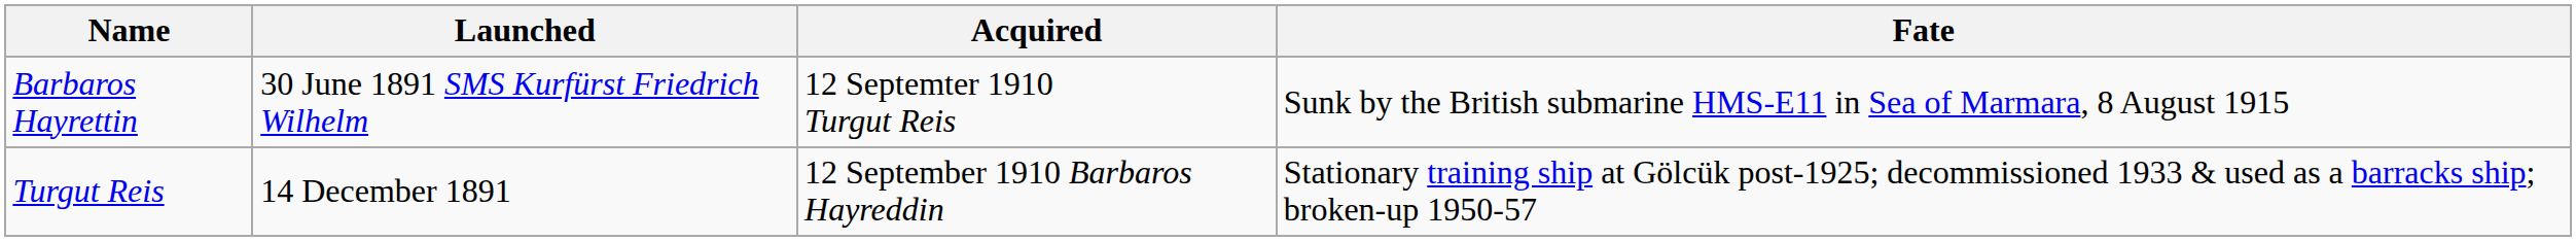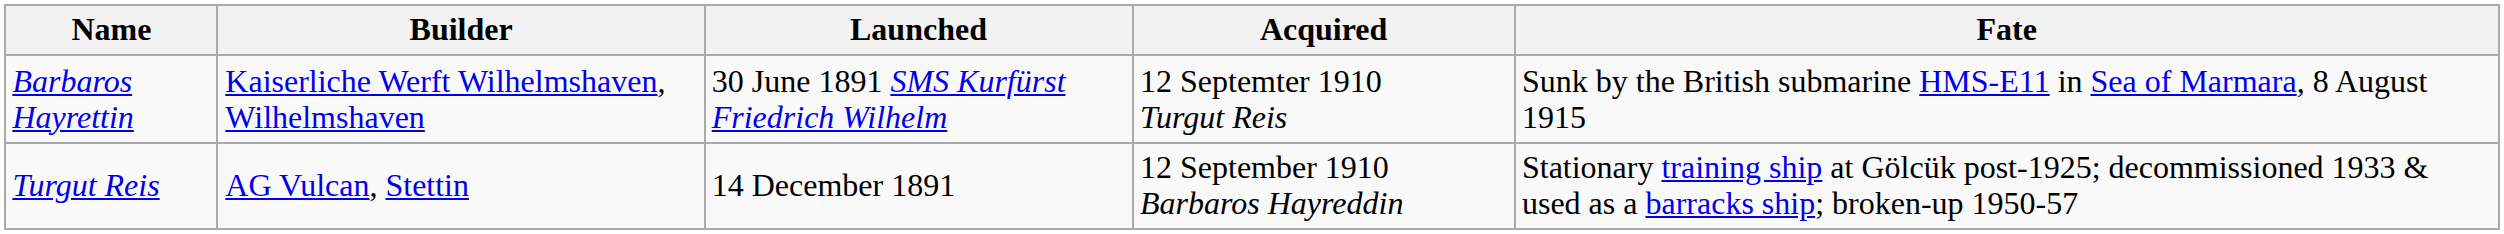+ column: Builder | Kaiserliche Werft Wilhelmshaven, Wilhelmshaven | AG Vulcan, Stettin
